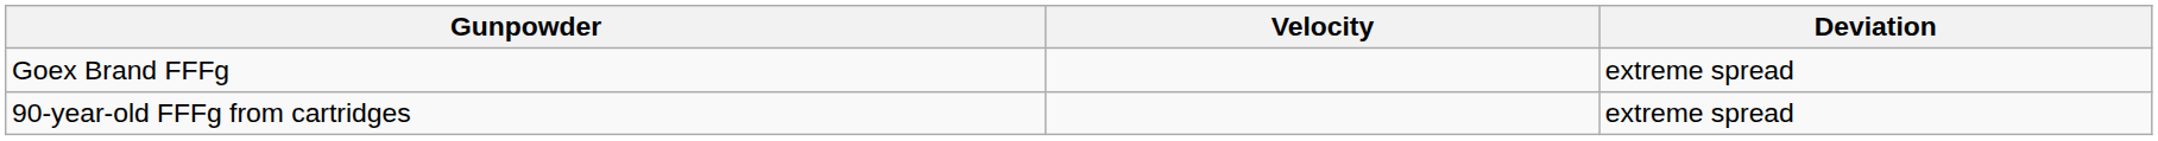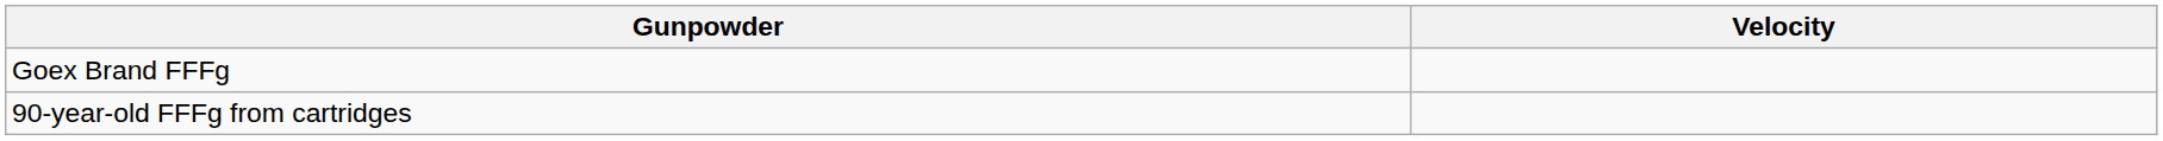- column: Deviation | extreme spread | extreme spread
